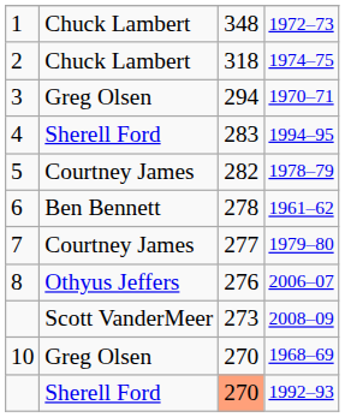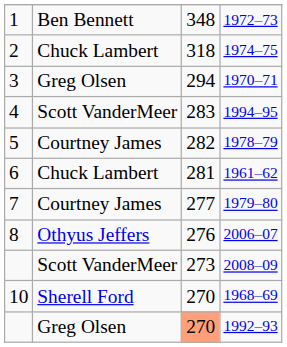1972–73 | column 2: Chuck Lambert -> Ben Bennett
1994–95 | column 2: Sherell Ford -> Scott VanderMeer
1961–62 | column 2: Ben Bennett -> Chuck Lambert
1961–62 | column 3: 278 -> 281
1968–69 | column 2: Greg Olsen -> Sherell Ford
1992–93 | column 2: Sherell Ford -> Greg Olsen
